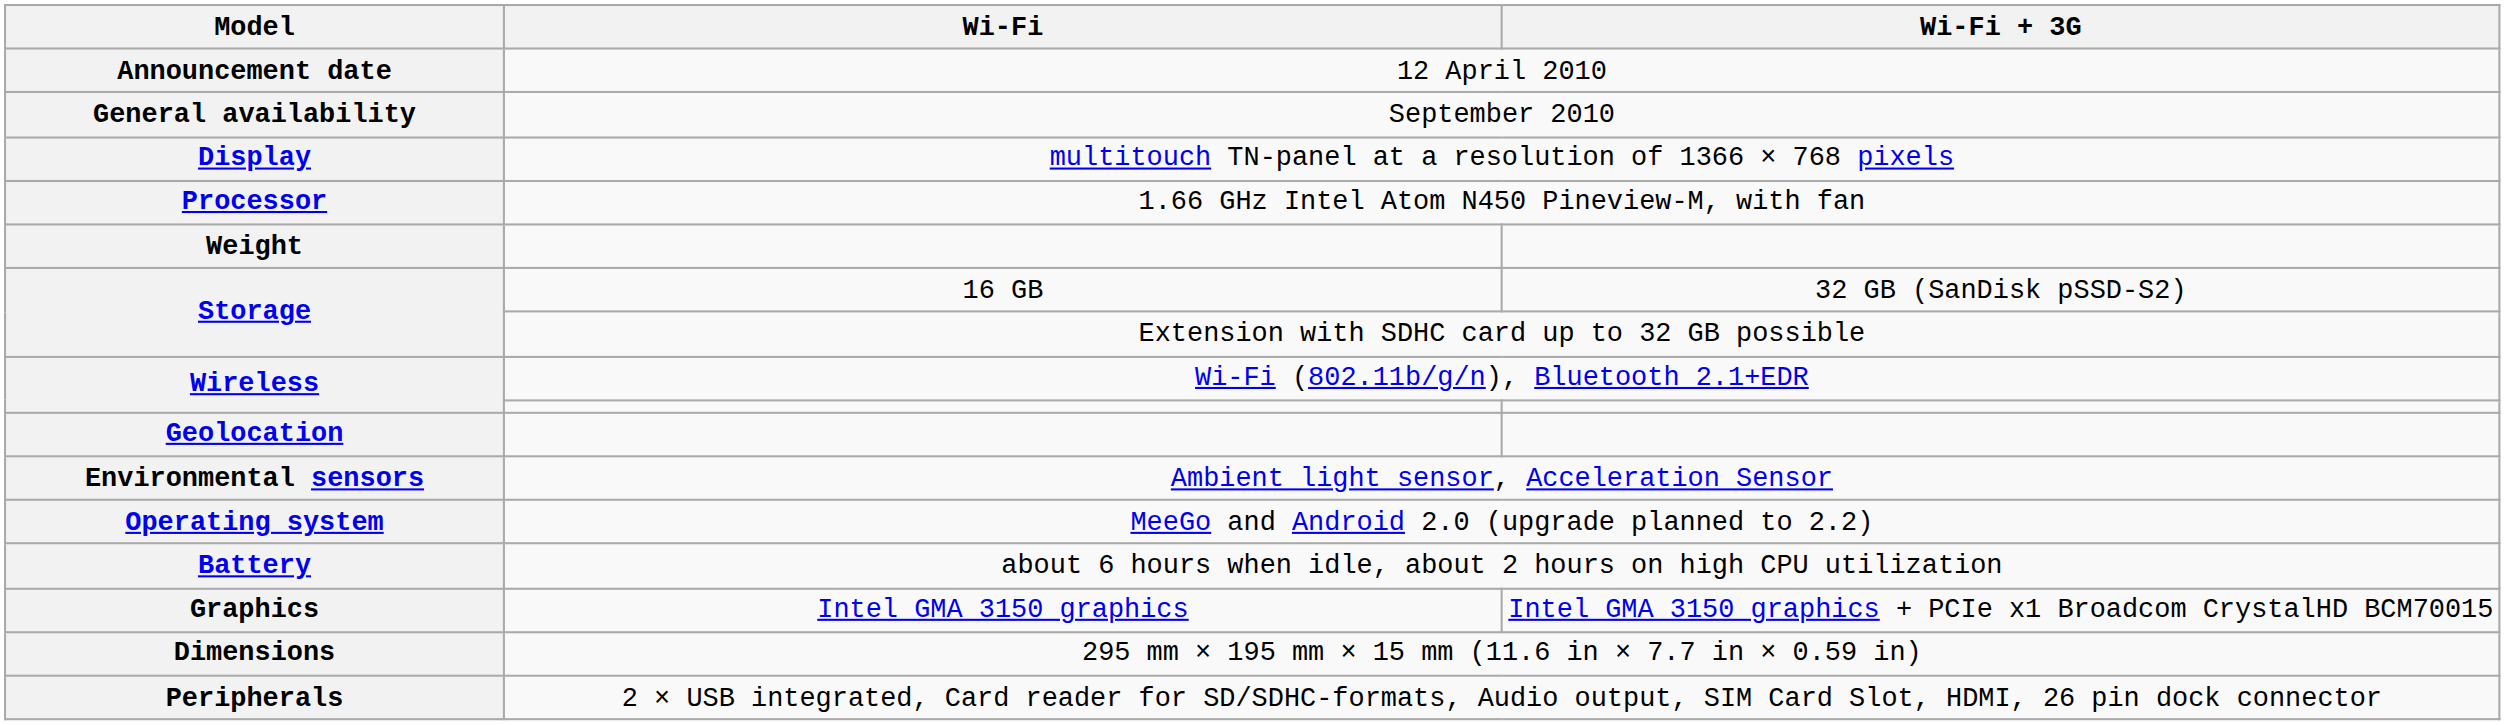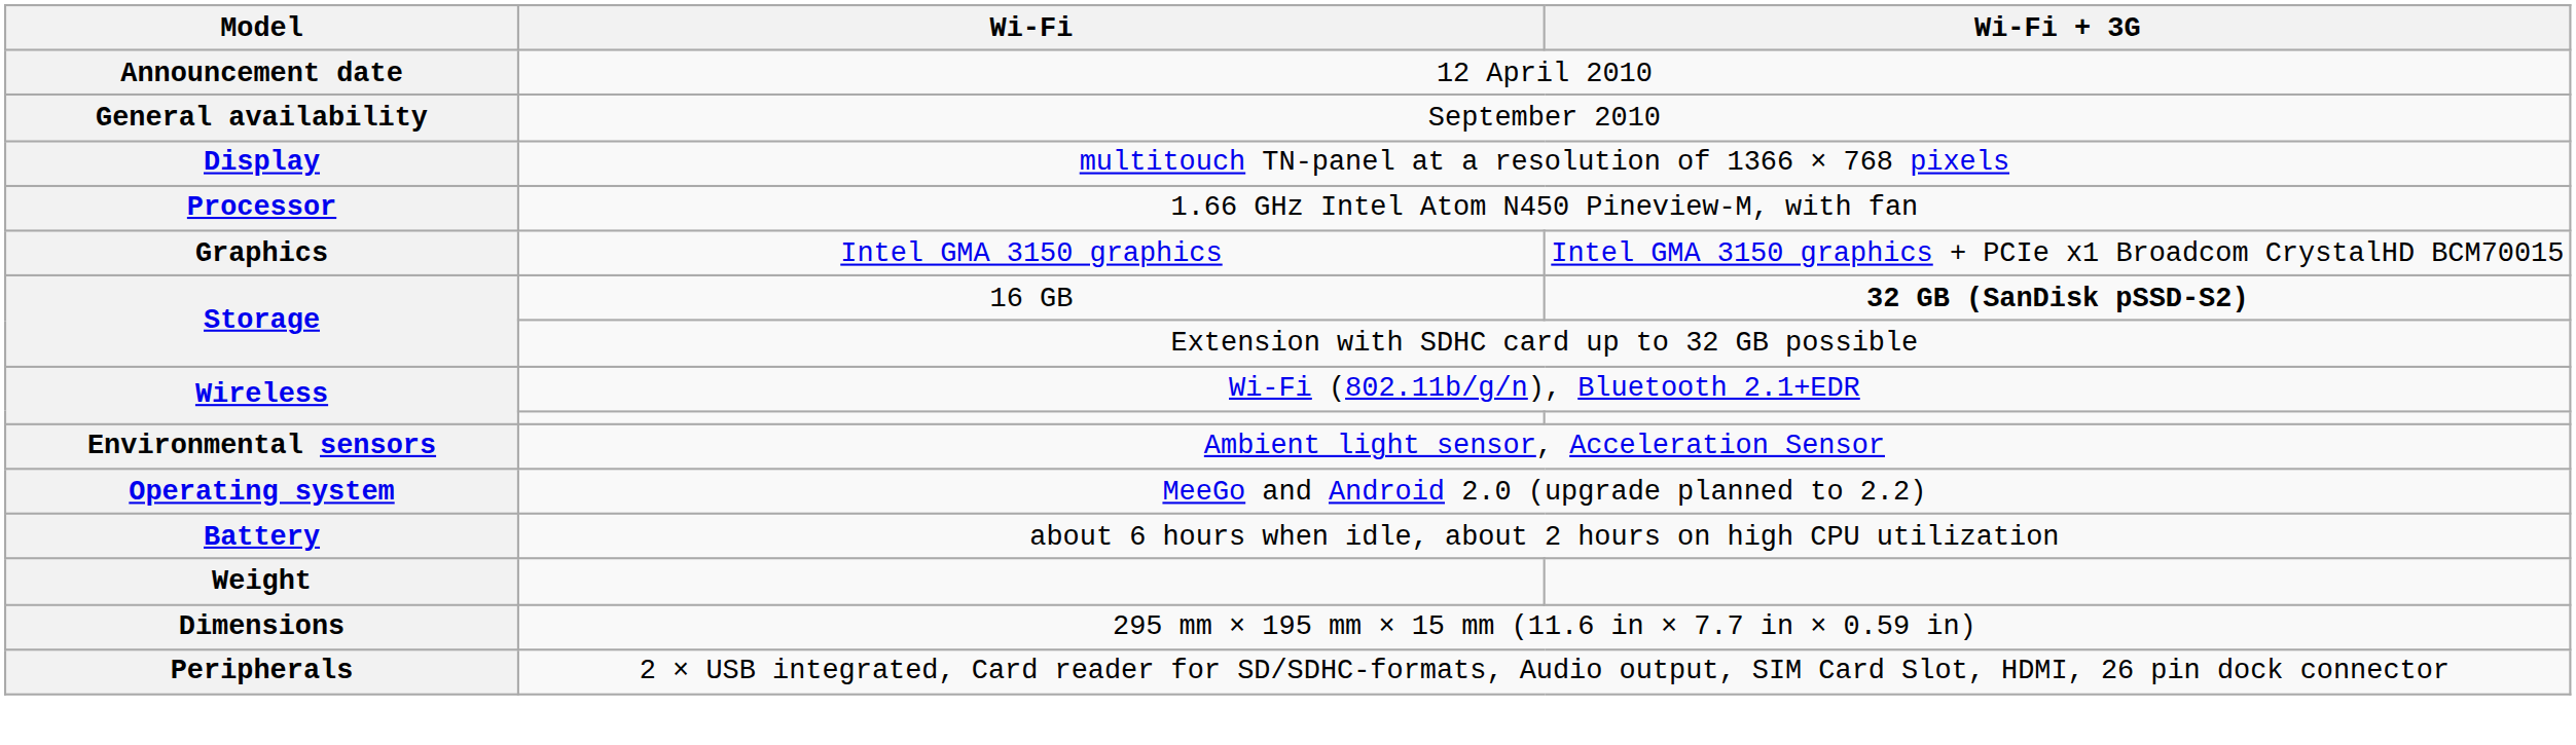rows swapped: Graphics <-> Weight
Storage / 16 GB | Wi-Fi + 3G: normal -> bold
- row: Geolocation
